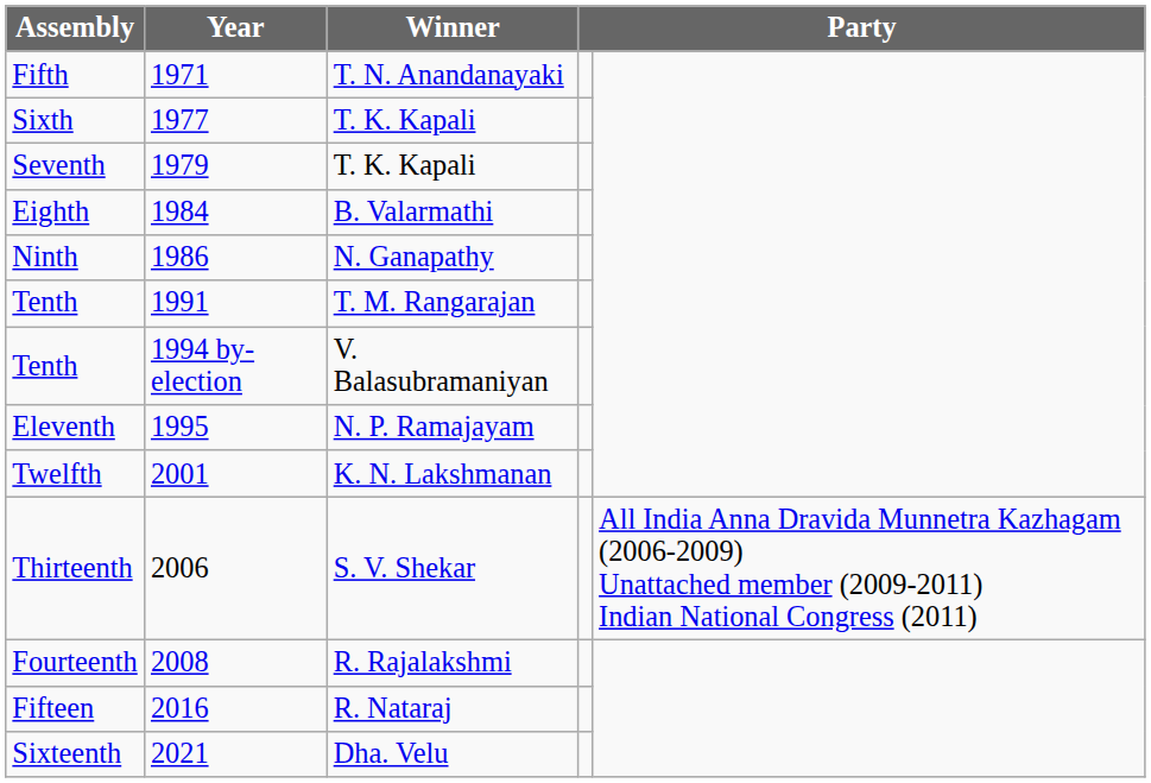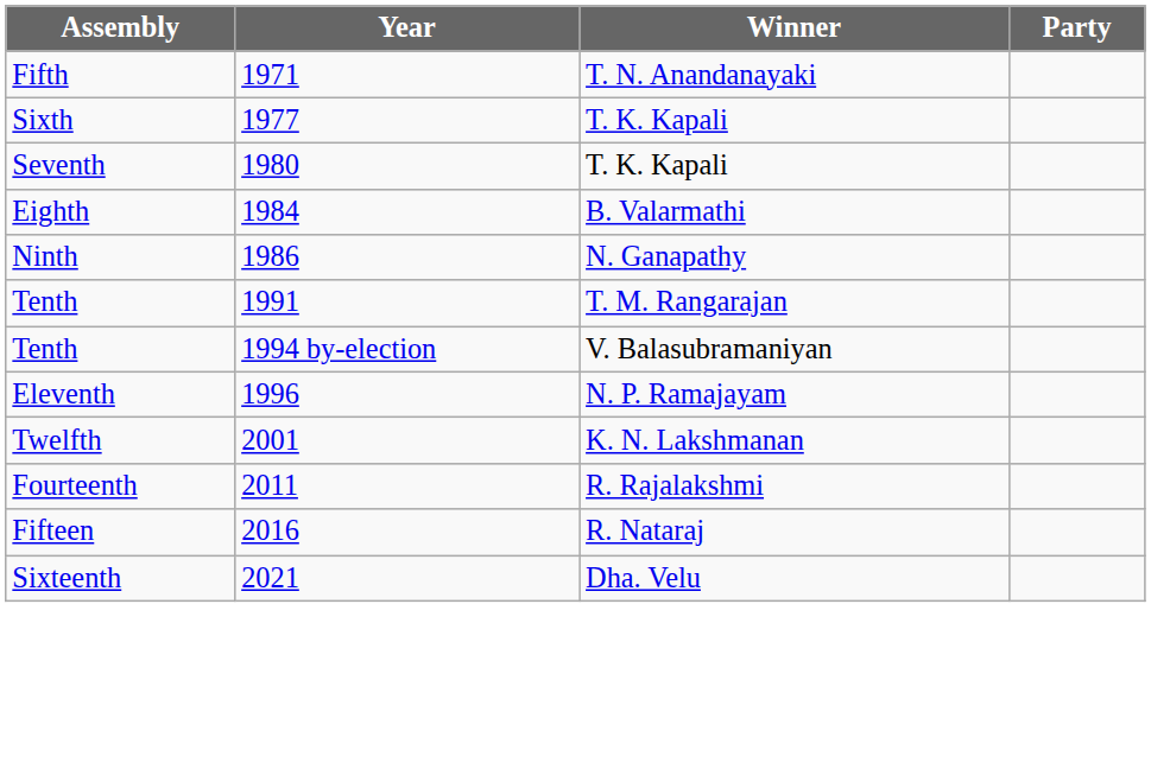Seventh | Year: 1979 -> 1980
Eleventh | Year: 1995 -> 1996
- row: Thirteenth | 2006 | S. V. Shekar | All India Anna Dravida Munnetra Kazhagam (2006-2009) Unattached member (2009-2011) Indian National Congress (2011)
Fourteenth | Year: 2008 -> 2011
